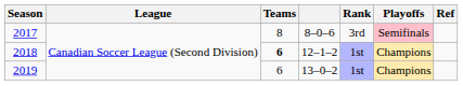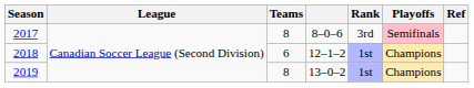2018 | Teams: bold -> normal
2019 | Teams: 6 -> 8
